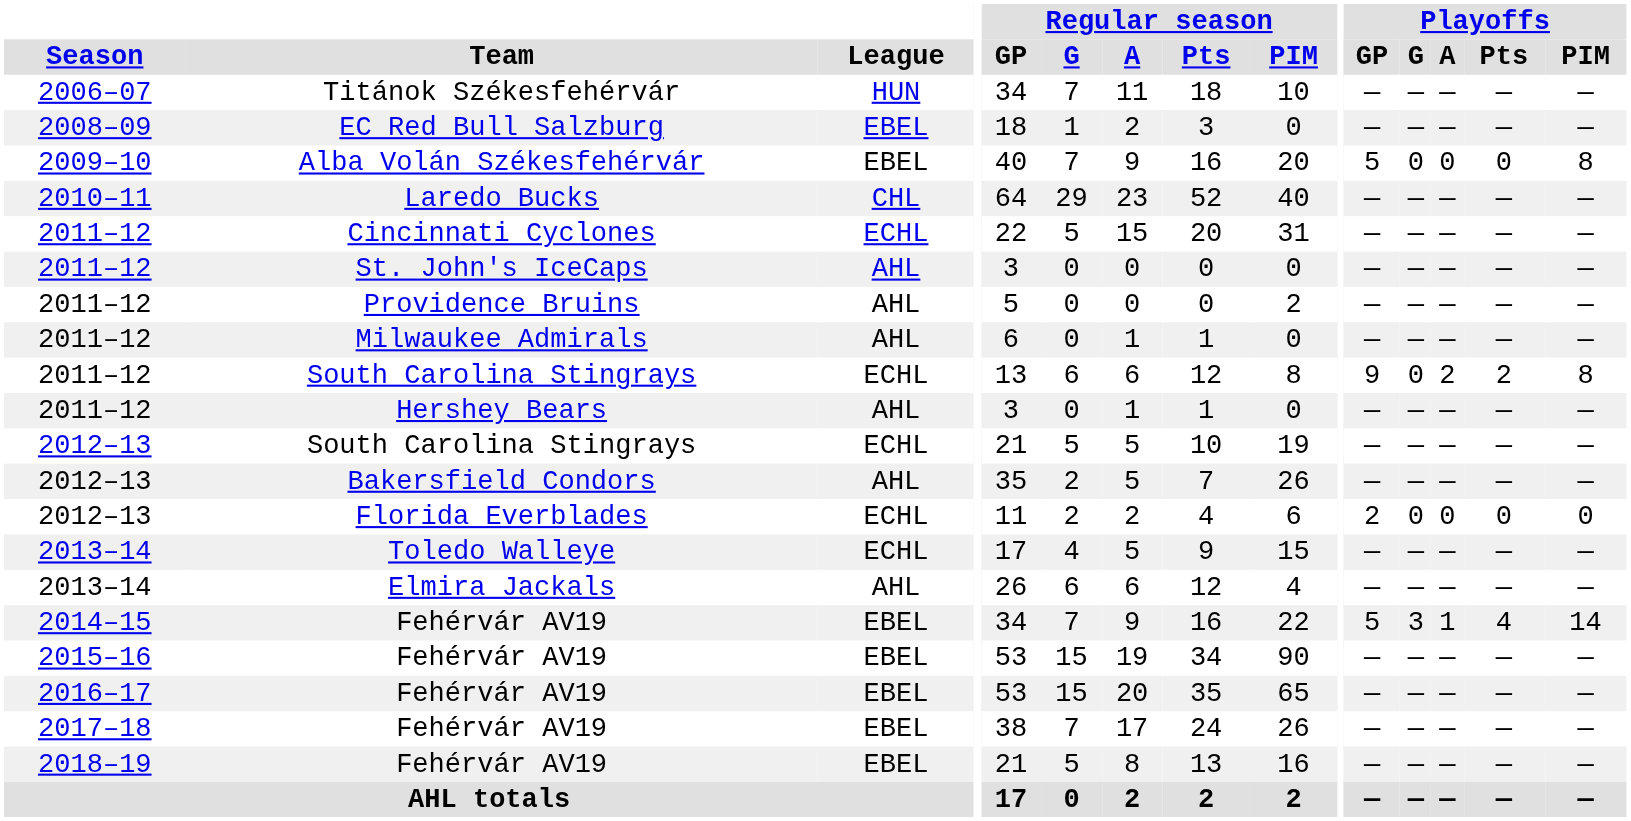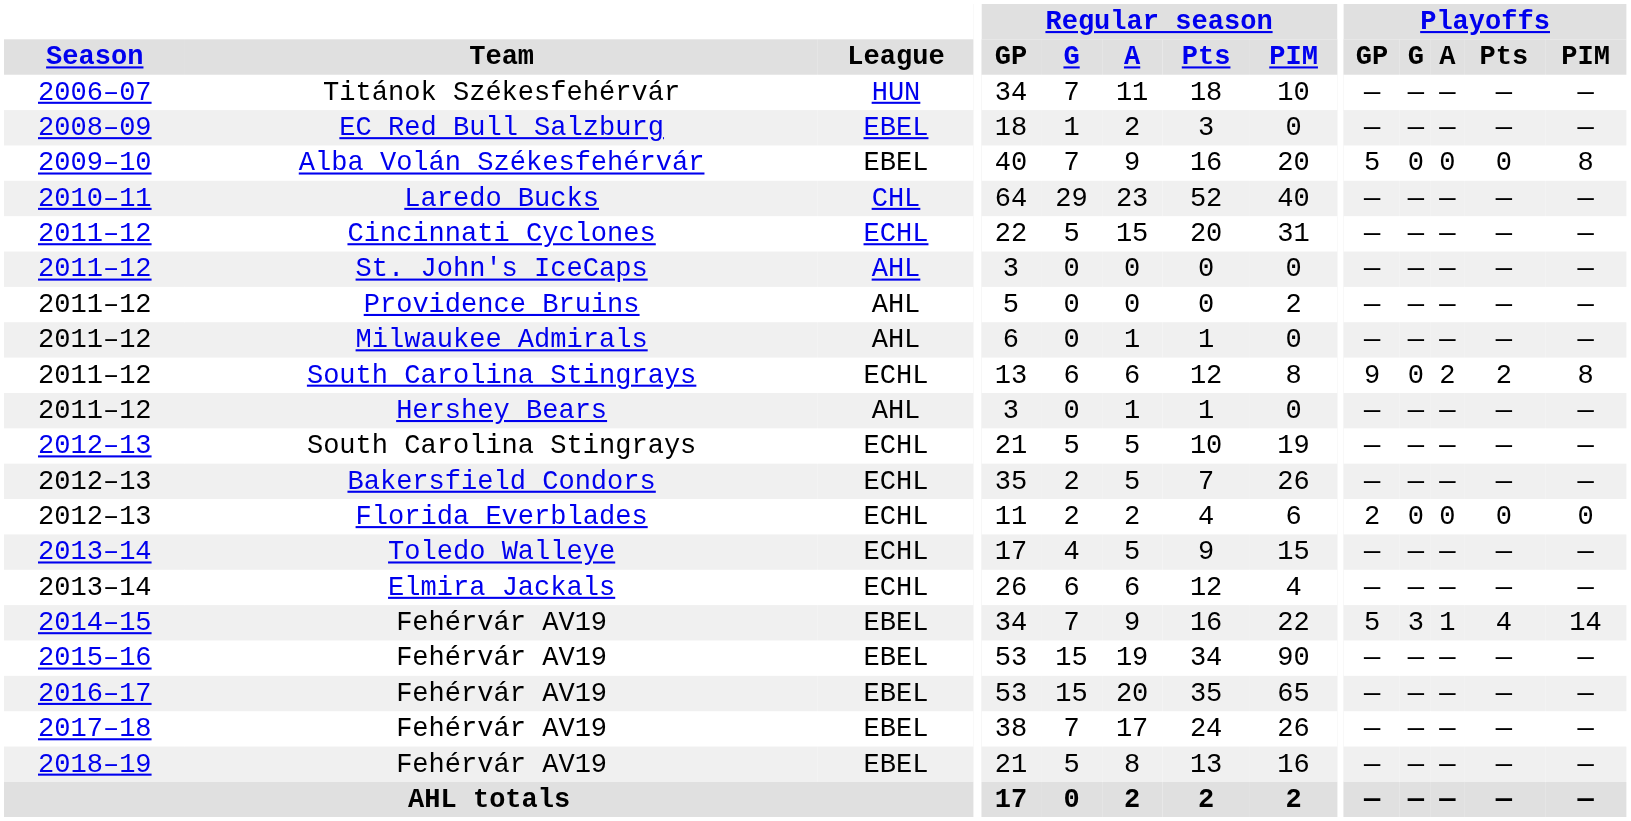Bakersfield Condors | League: AHL -> ECHL
Elmira Jackals | League: AHL -> ECHL
